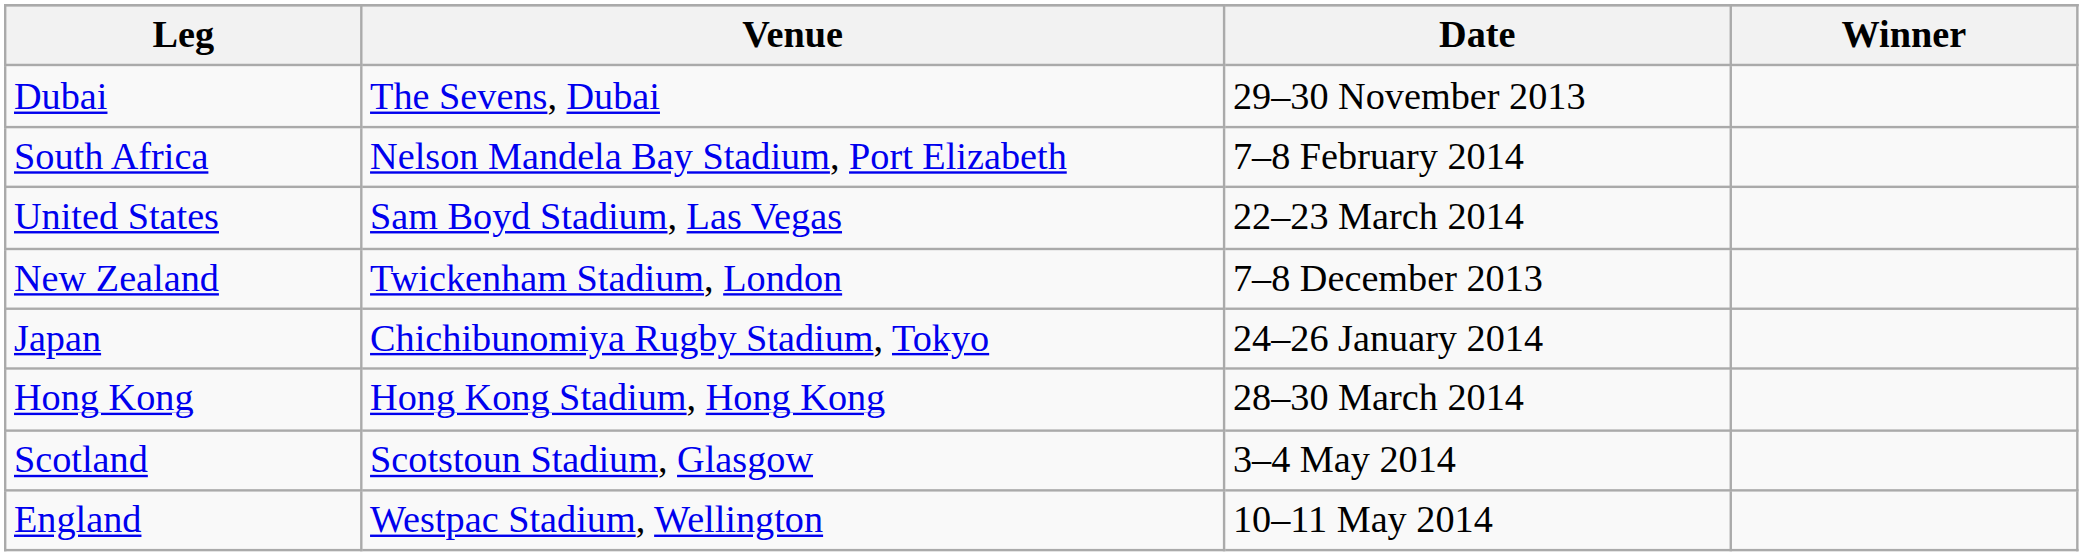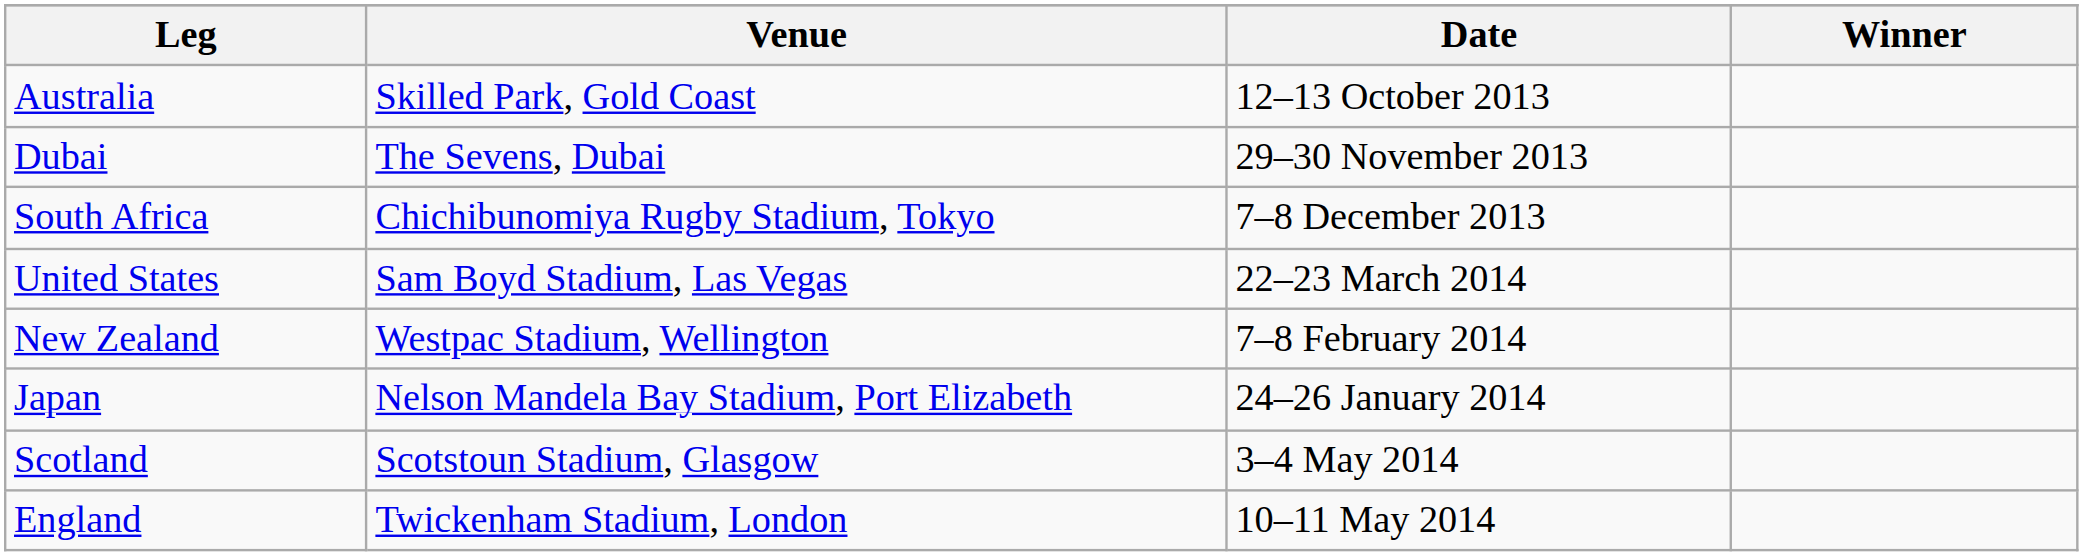+ row: Australia | Skilled Park, Gold Coast | 12–13 October 2013
South Africa | Venue: Nelson Mandela Bay Stadium, Port Elizabeth -> Chichibunomiya Rugby Stadium, Tokyo
South Africa | Date: 7–8 February 2014 -> 7–8 December 2013
New Zealand | Venue: Twickenham Stadium, London -> Westpac Stadium, Wellington
New Zealand | Date: 7–8 December 2013 -> 7–8 February 2014
Japan | Venue: Chichibunomiya Rugby Stadium, Tokyo -> Nelson Mandela Bay Stadium, Port Elizabeth
- row: Hong Kong | Hong Kong Stadium, Hong Kong | 28–30 March 2014
England | Venue: Westpac Stadium, Wellington -> Twickenham Stadium, London
